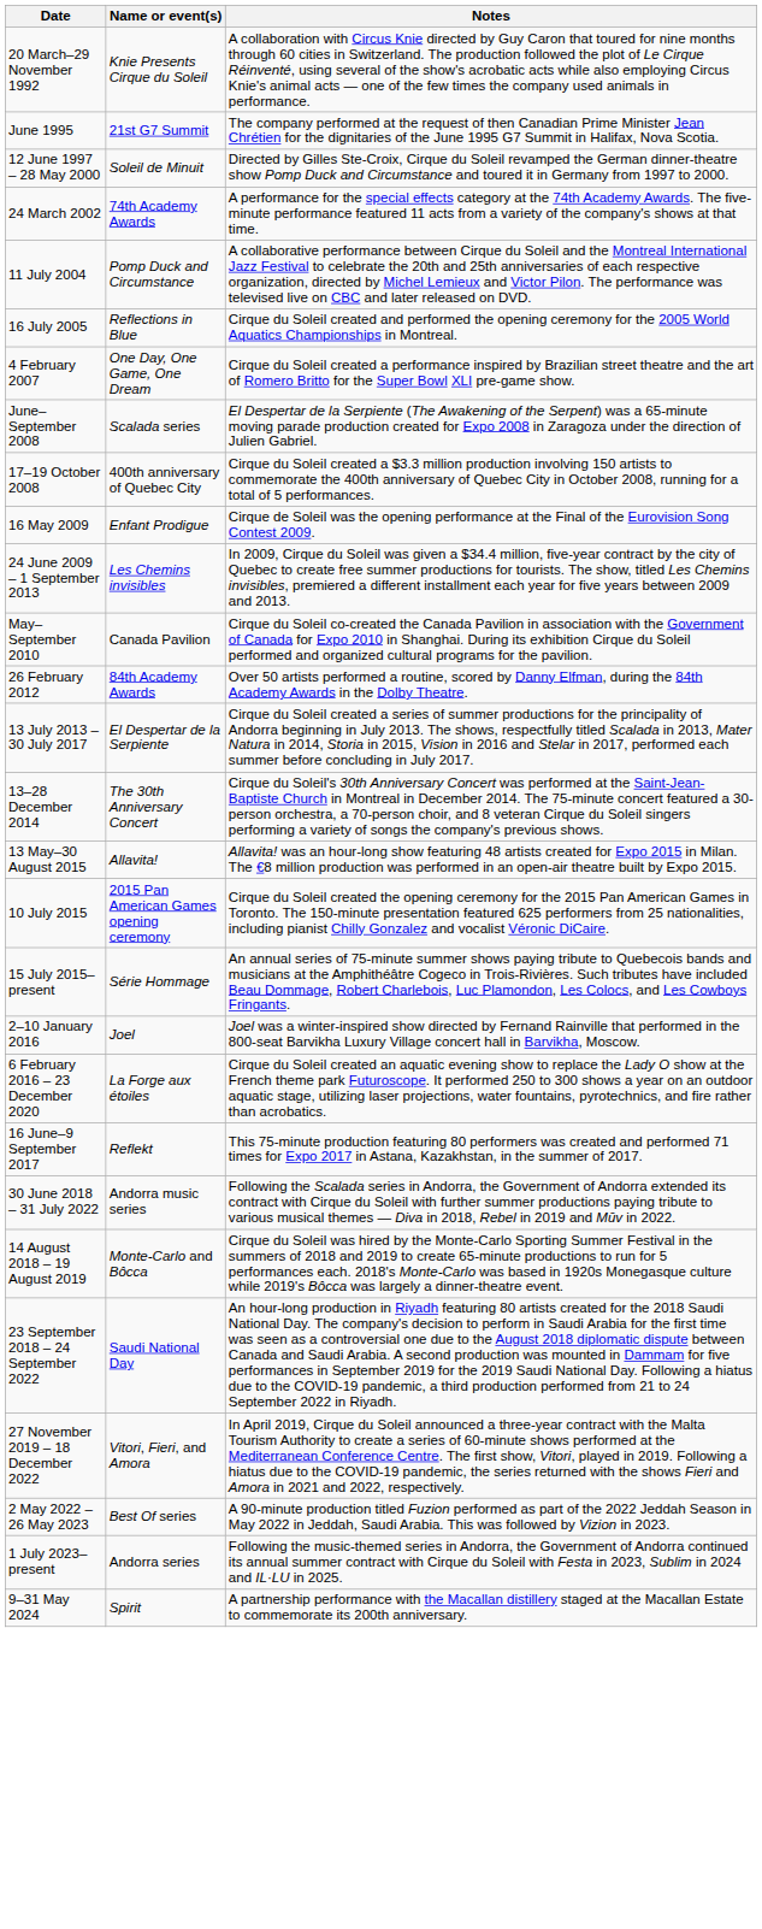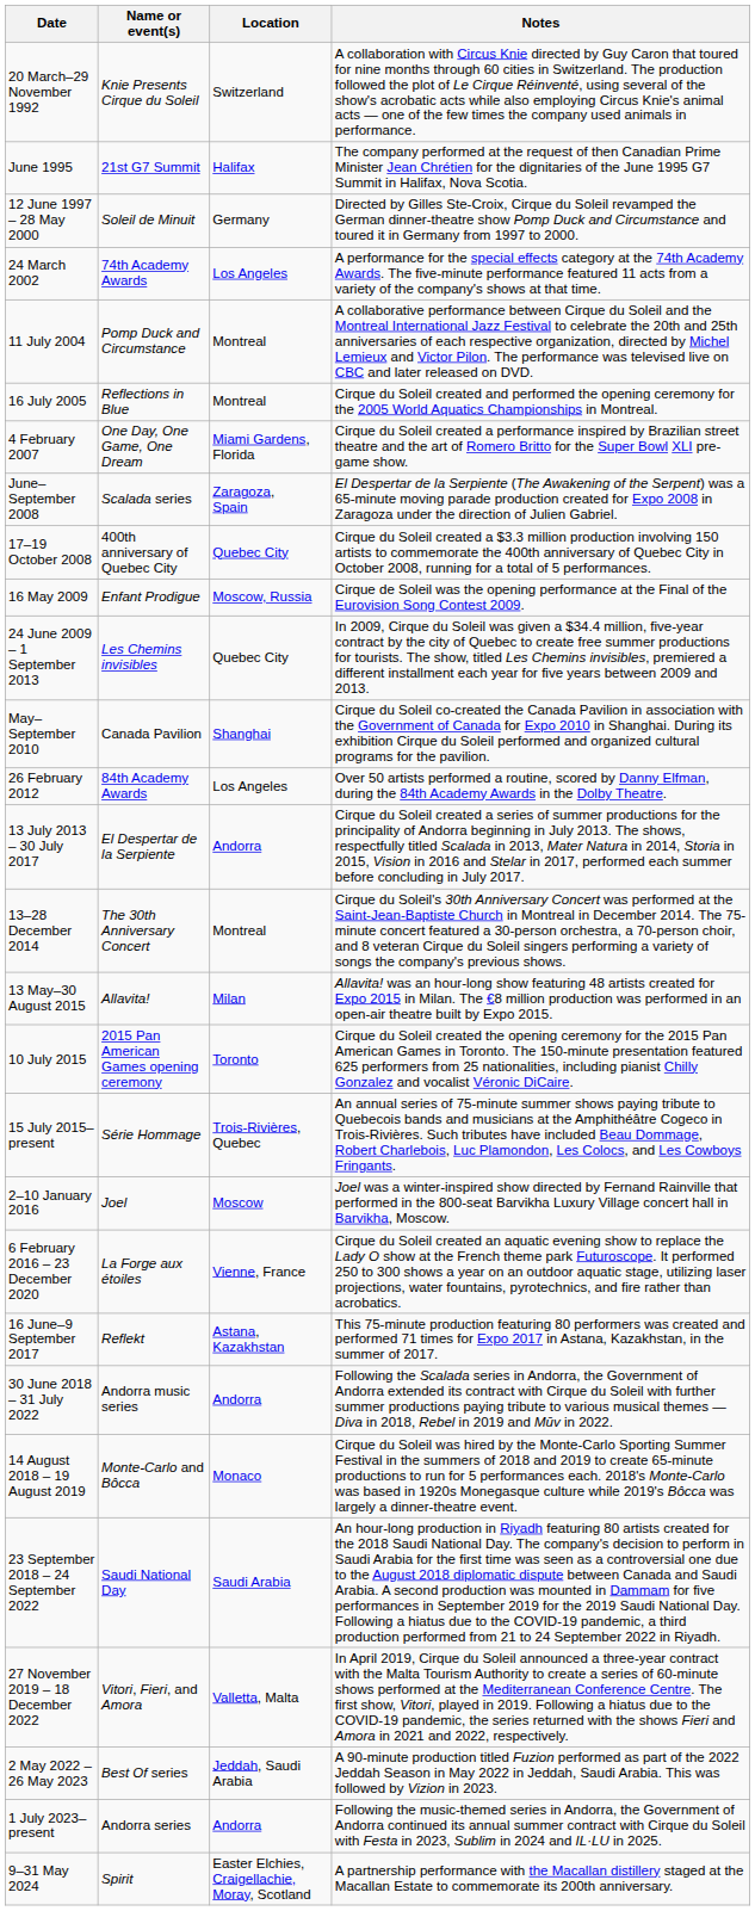+ column: Location | Switzerland | Halifax | Germany | Los Angeles | Montreal | Montreal | Miami Gardens, Florida | Zaragoza, Spain | Quebec City | Moscow, Russia | Quebec City | Shanghai | Los Angeles | Andorra | Montreal | Milan | Toronto | Trois-Rivières, Quebec | Moscow | Vienne, France | Astana, Kazakhstan | Andorra | Monaco | Saudi Arabia | Valletta, Malta | Jeddah, Saudi Arabia | Andorra | Easter Elchies, Craigellachie, Moray, Scotland
